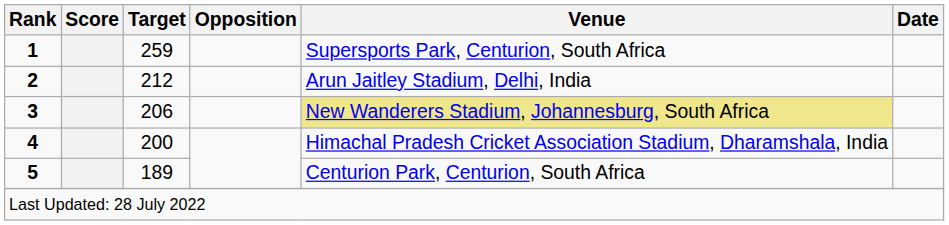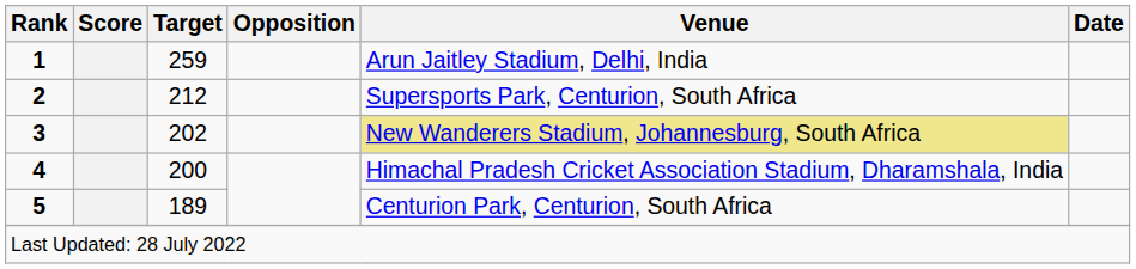1 | Venue: Supersports Park, Centurion, South Africa -> Arun Jaitley Stadium, Delhi, India
2 | Venue: Arun Jaitley Stadium, Delhi, India -> Supersports Park, Centurion, South Africa
3 | Target: 206 -> 202
